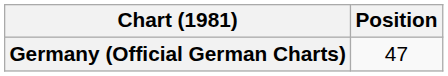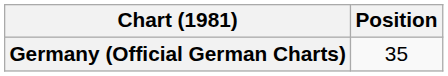Germany (Official German Charts) | Position: 47 -> 35
